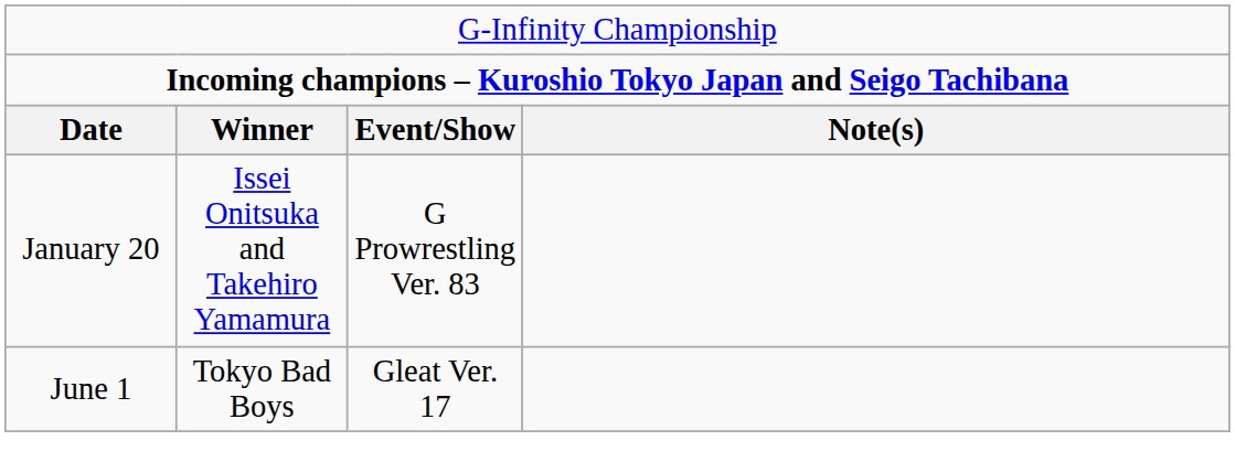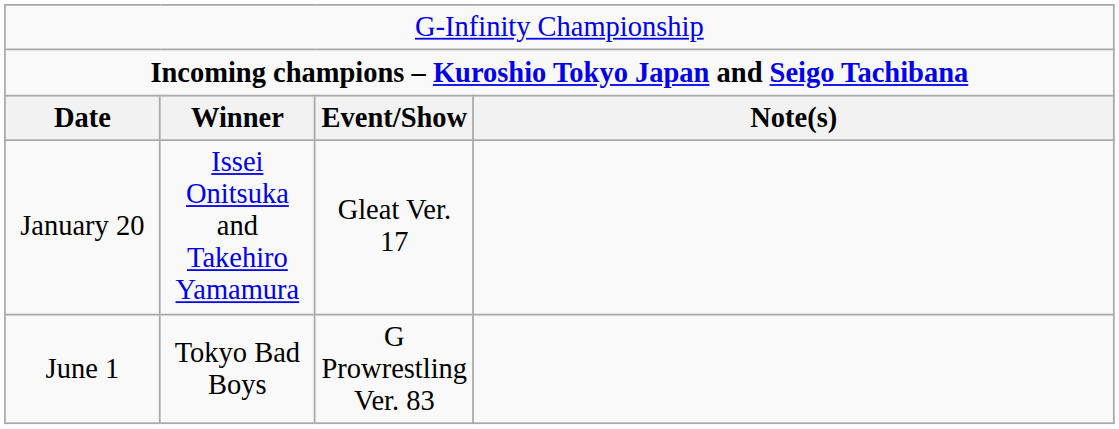January 20 | column 3: G Prowrestling Ver. 83 -> Gleat Ver. 17
June 1 | column 3: Gleat Ver. 17 -> G Prowrestling Ver. 83
